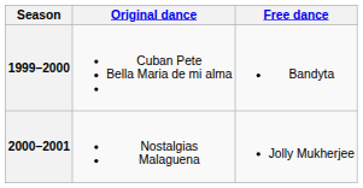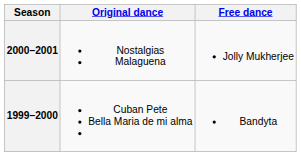rows swapped: 2000–2001 <-> 1999–2000
